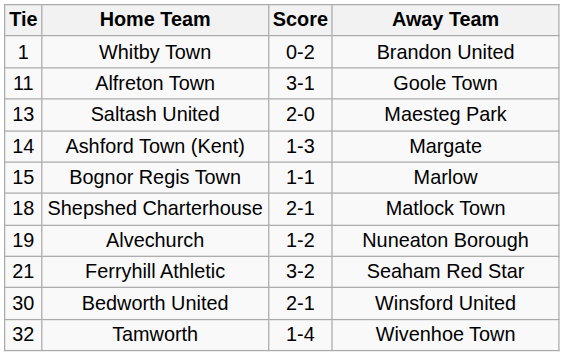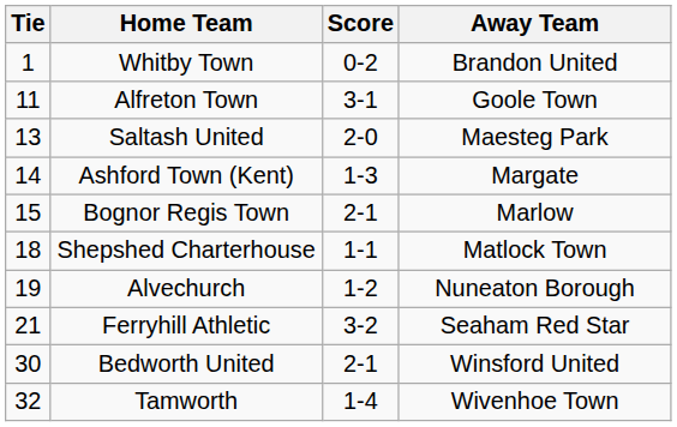Bognor Regis Town | Score: 1-1 -> 2-1
Shepshed Charterhouse | Score: 2-1 -> 1-1
